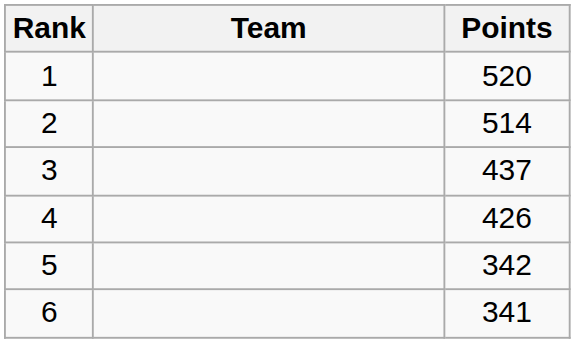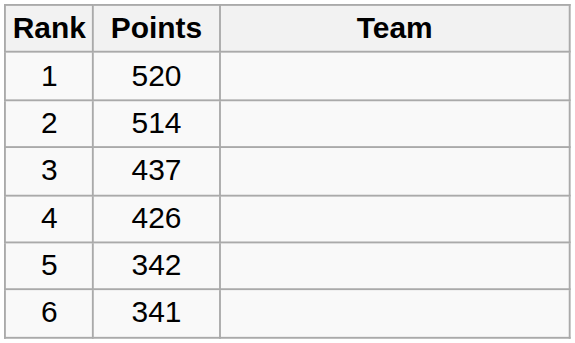columns swapped: Team <-> Points
